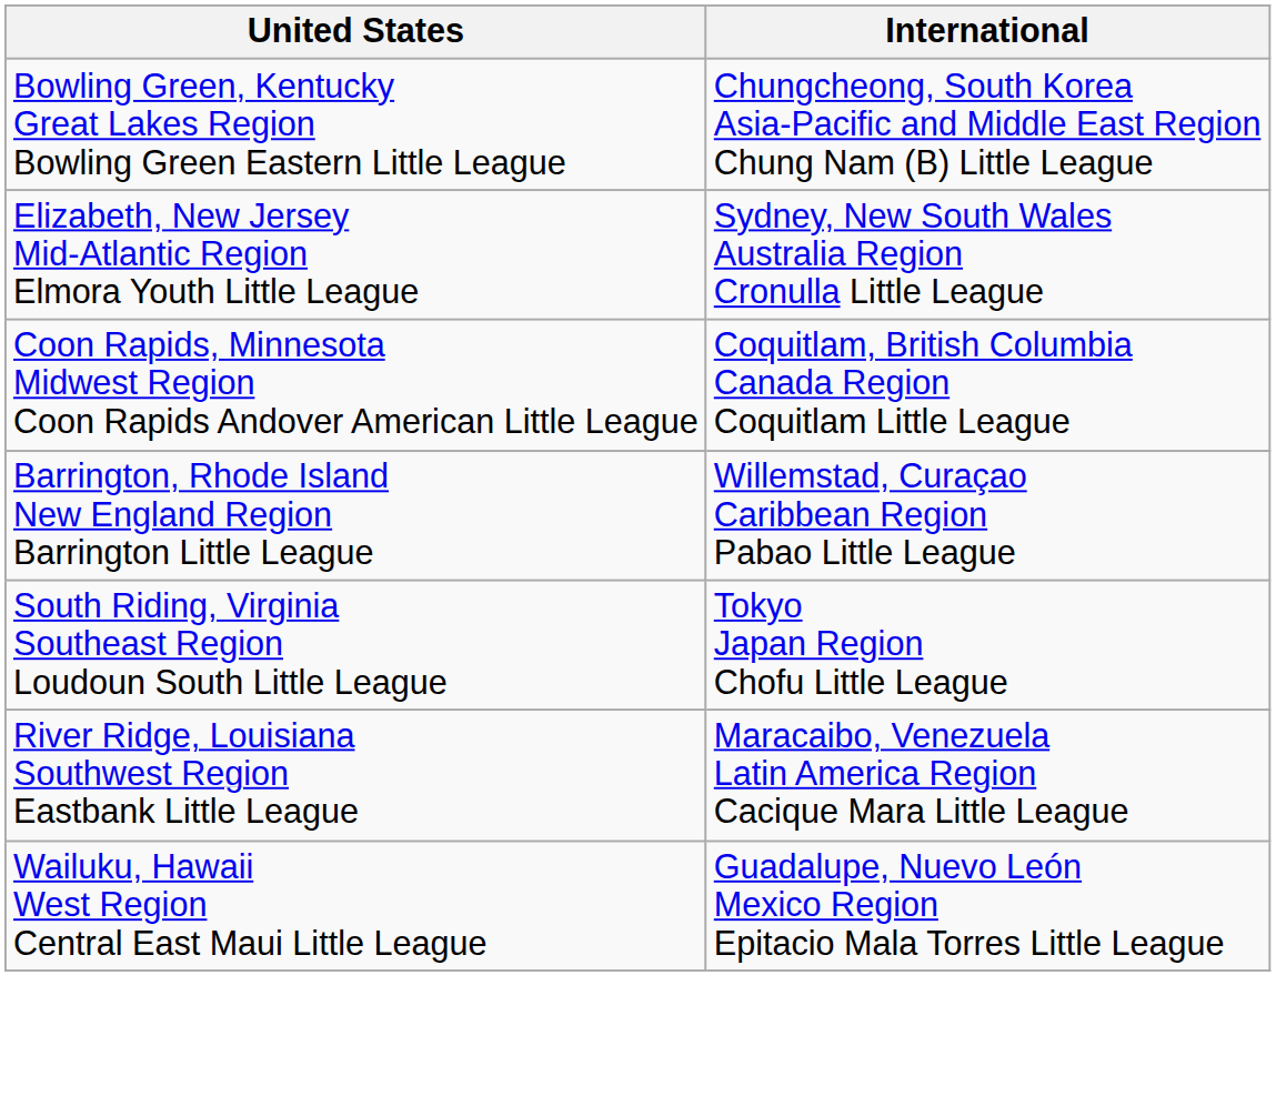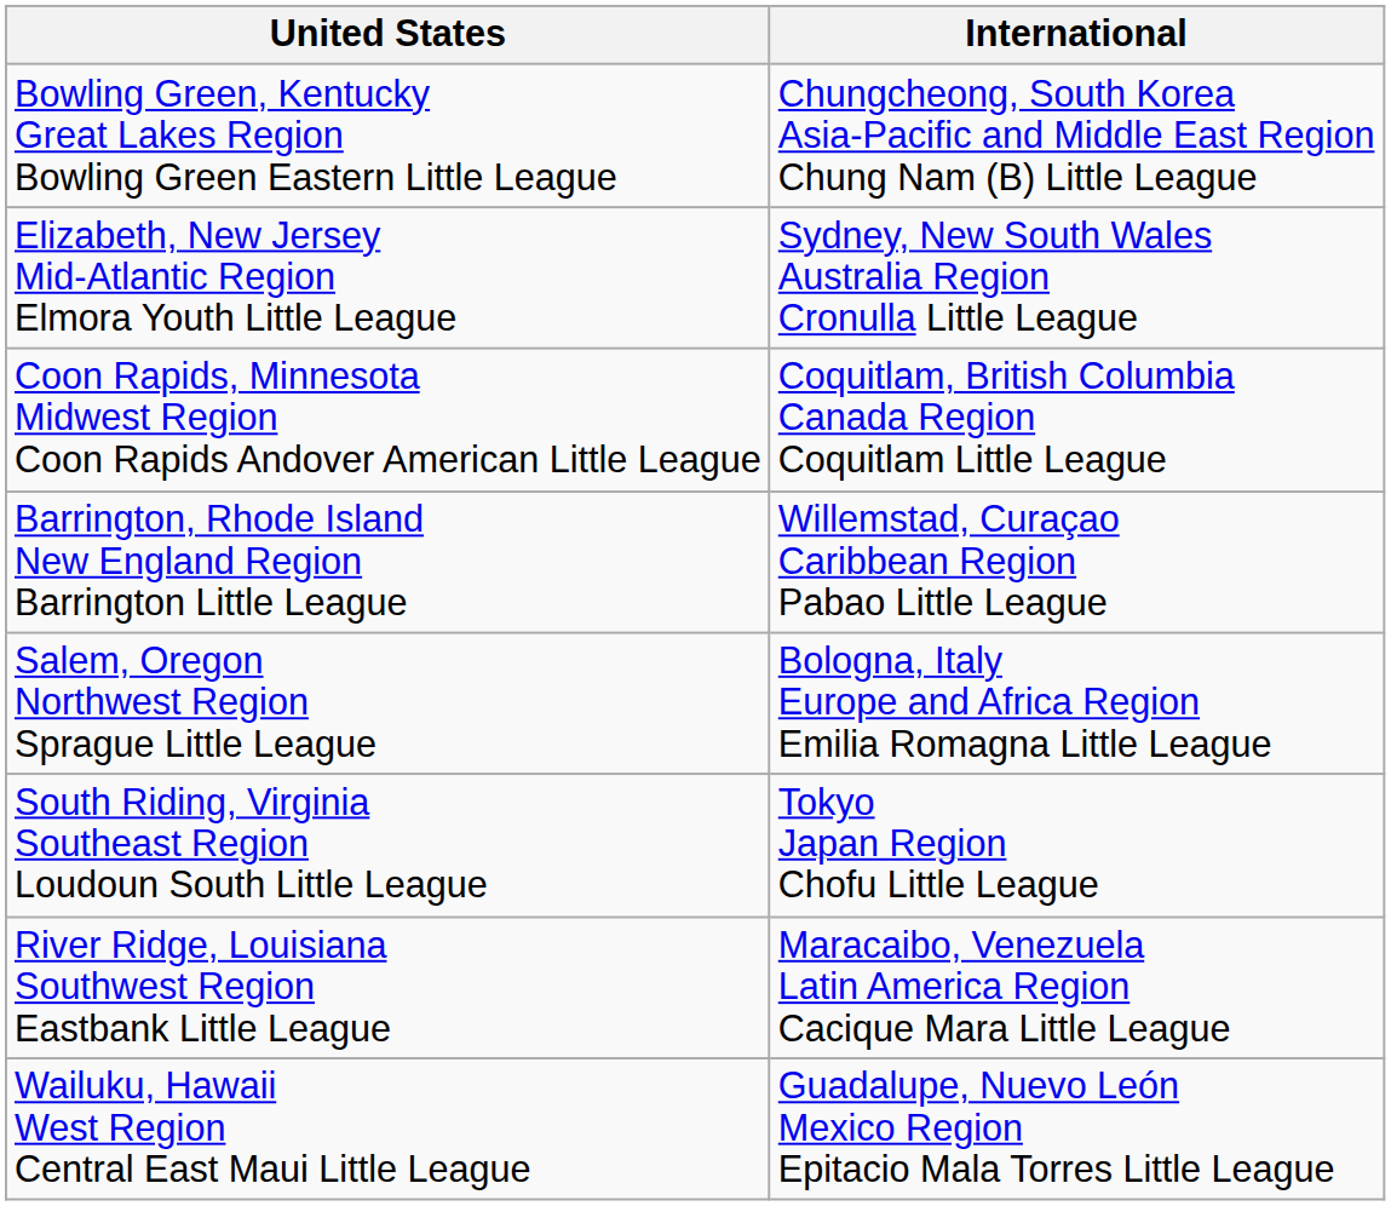+ row: Salem, Oregon Northwest Region Sprague Little League | Bologna, Italy Europe and Africa Region Emilia Romagna Little League
